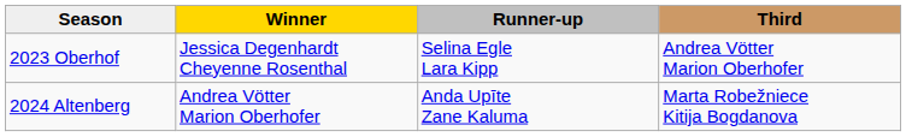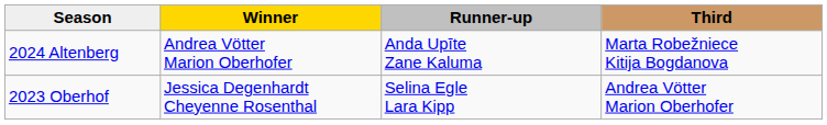rows swapped: 2023 Oberhof <-> 2024 Altenberg
